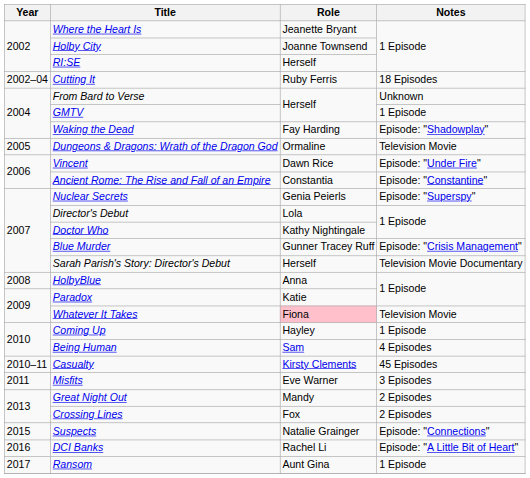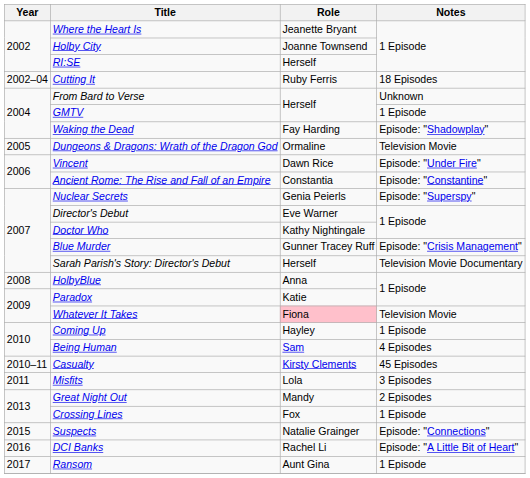Director's Debut | Role: Lola -> Eve Warner
Misfits | Role: Eve Warner -> Lola
Crossing Lines | Notes: 2 Episodes -> 1 Episode
